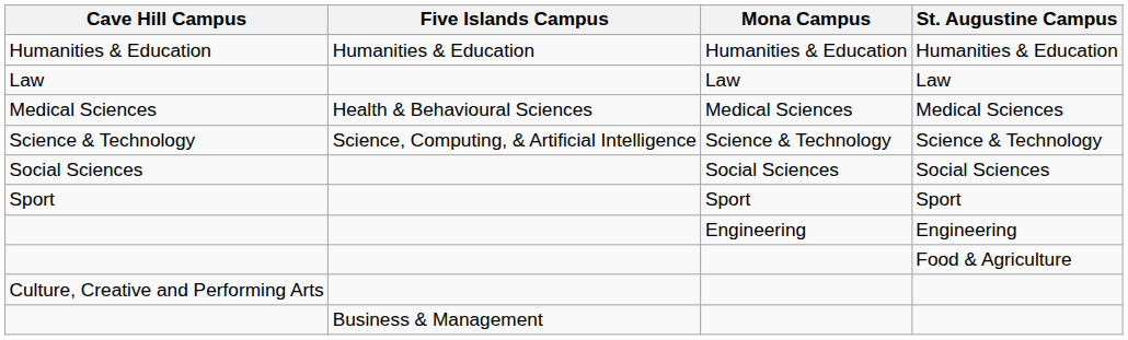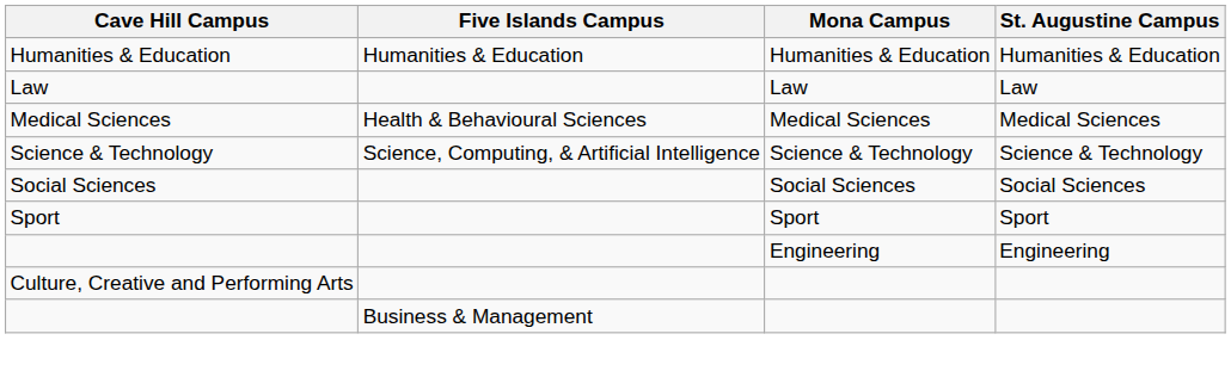- row: Food & Agriculture
